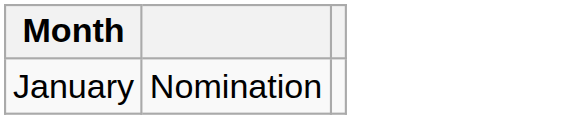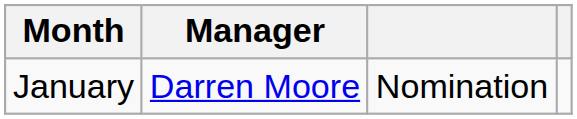+ column: Manager | Darren Moore
